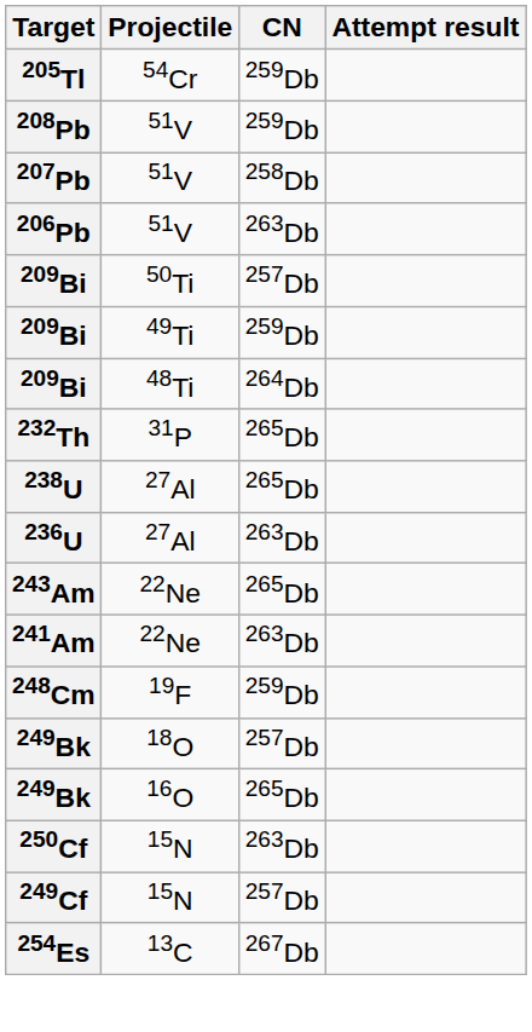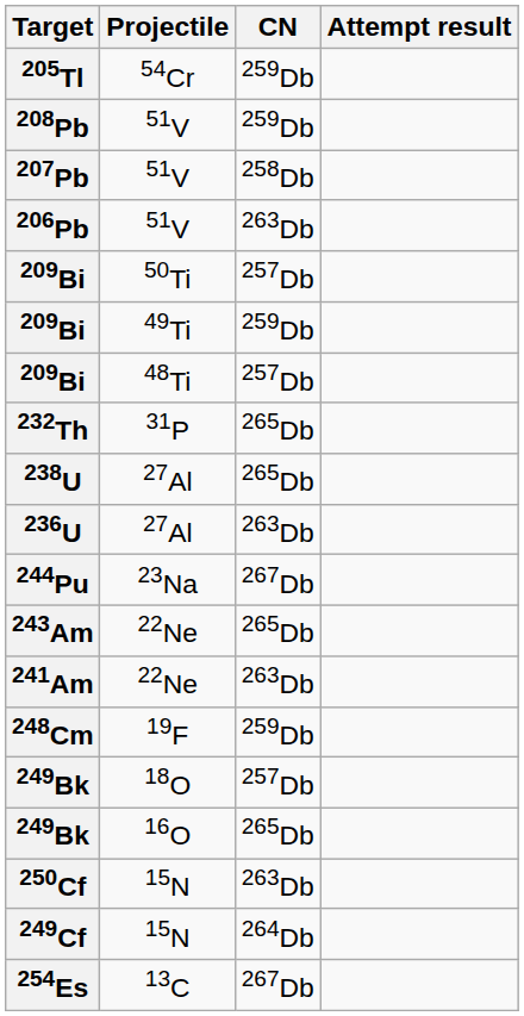209Bi / 48Ti | CN: 264Db -> 257Db
+ row: 244Pu | 23Na | 267Db
249Cf | CN: 257Db -> 264Db
